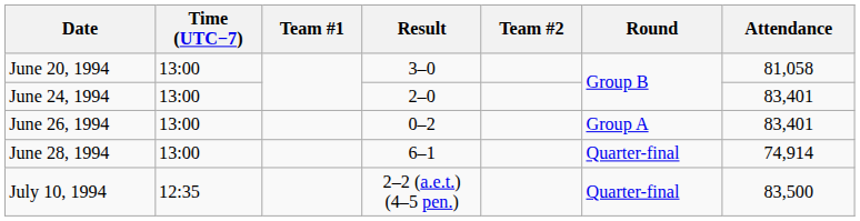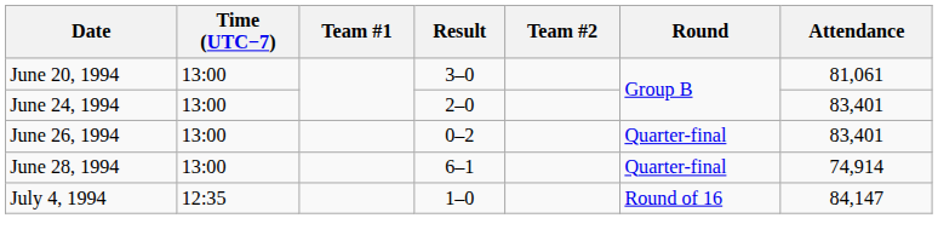June 20, 1994 | Attendance: 81,058 -> 81,061
June 26, 1994 | Round: Group A -> Quarter-final
+ row: July 4, 1994 | 12:35 | 1–0 | Round of 16 | 84,147
- row: July 10, 1994 | 12:35 | 2–2 (a.e.t.) (4–5 pen.) | Quarter-final | 83,500
